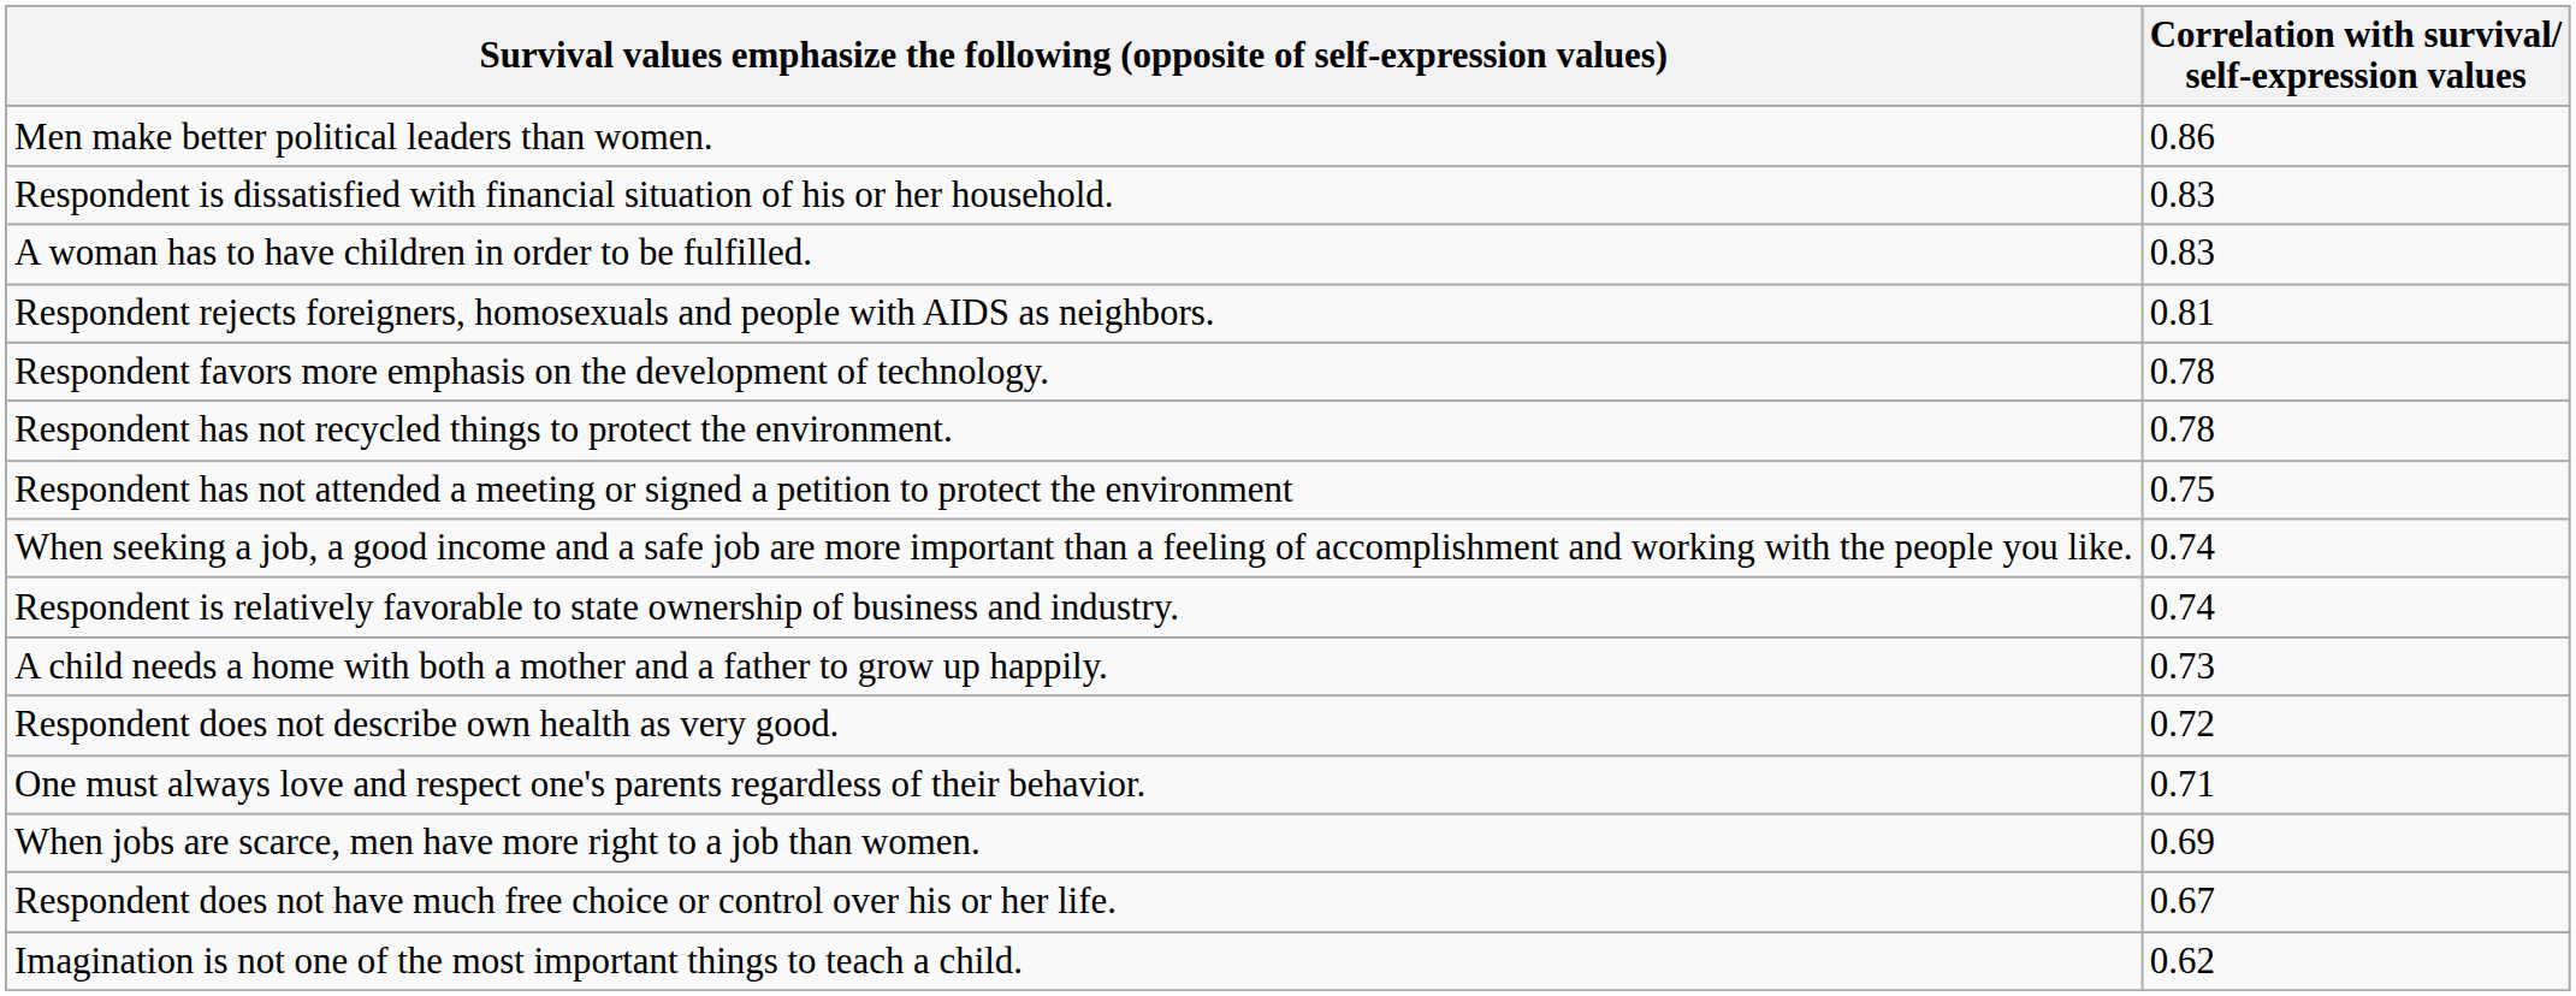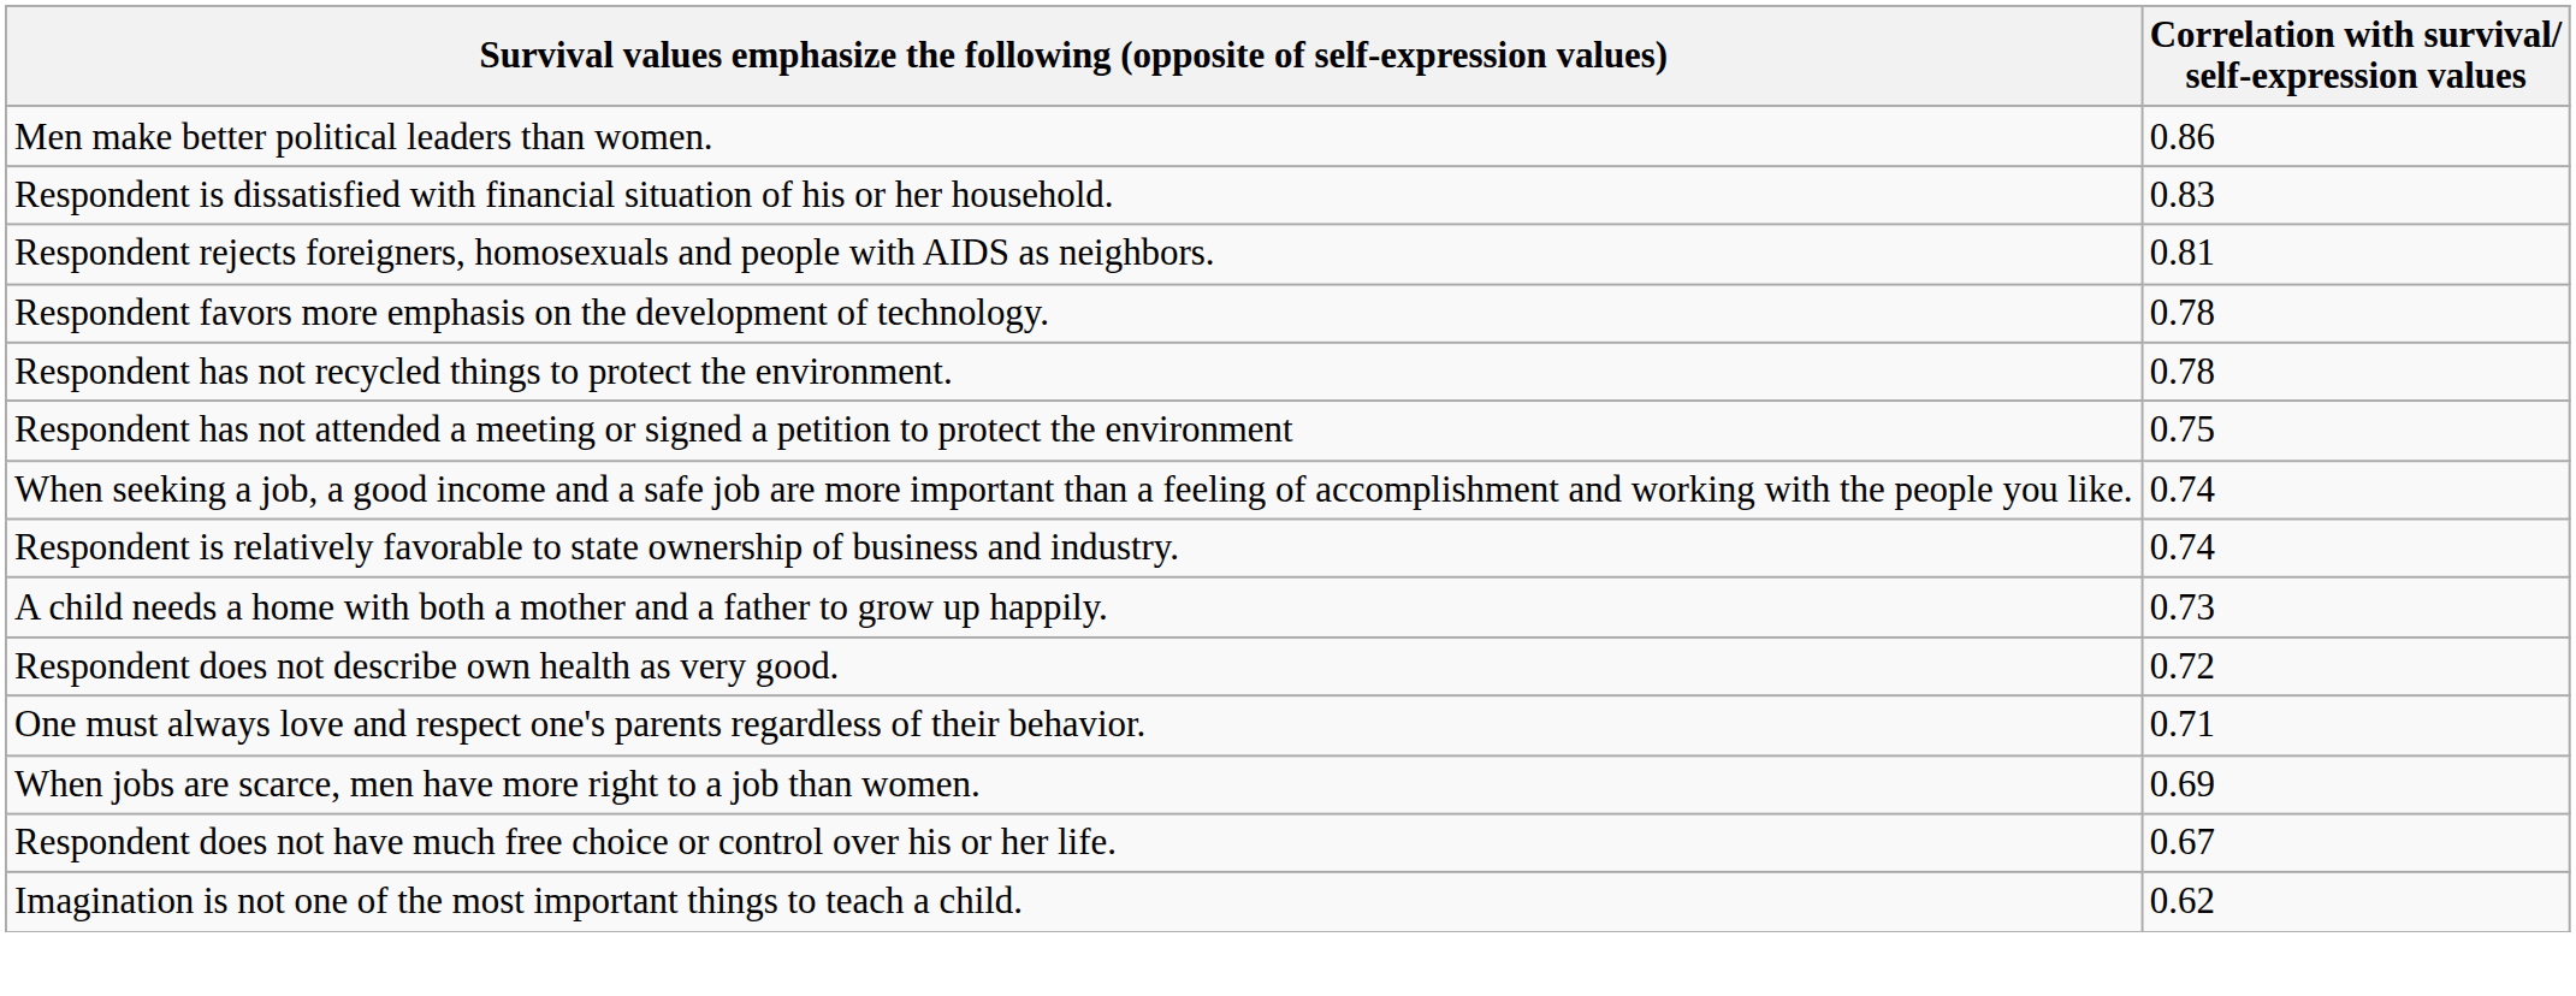- row: A woman has to have children in order to be fulfilled. | 0.83
